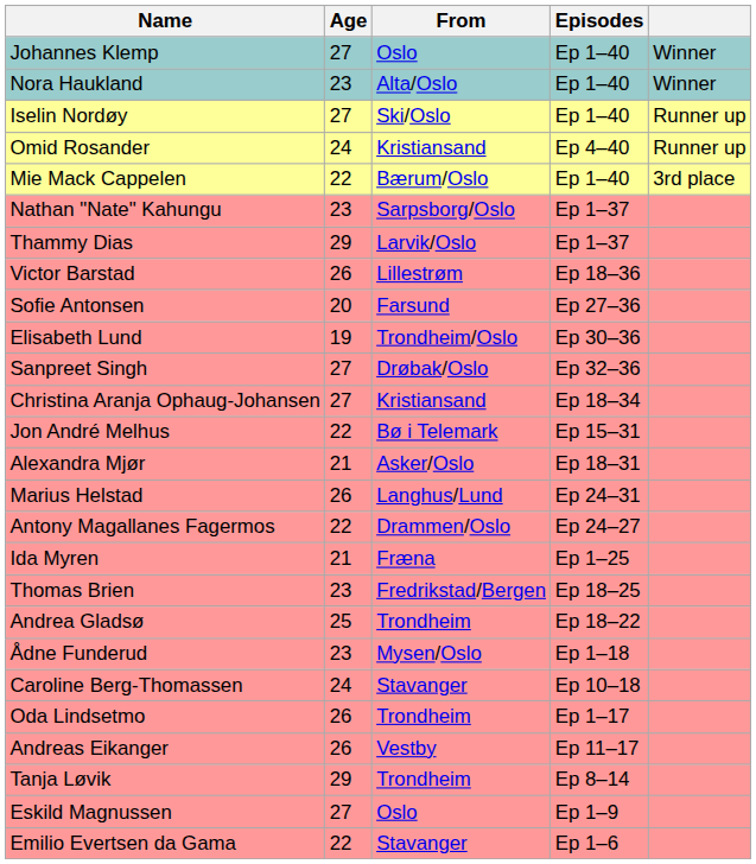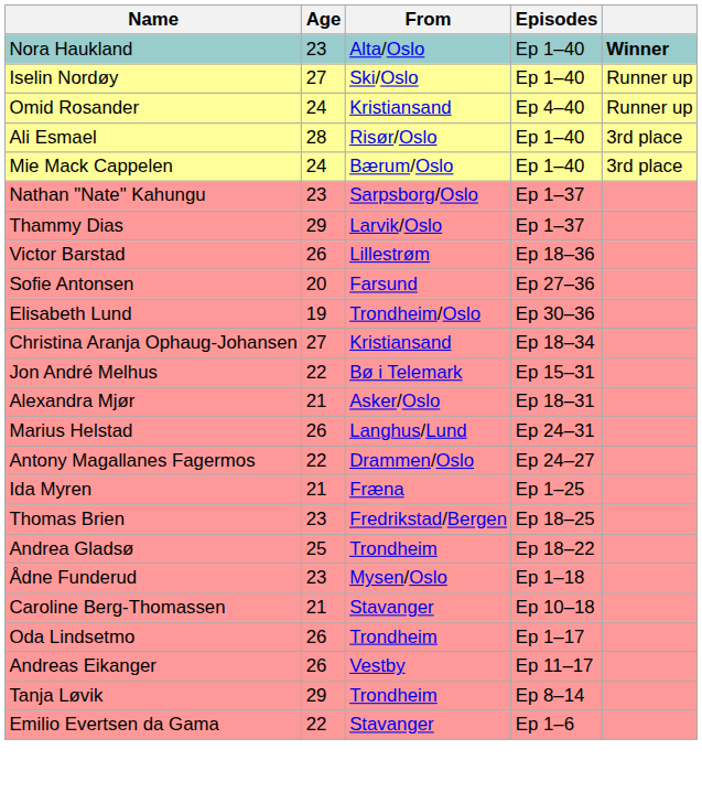- row: Johannes Klemp | 27 | Oslo | Ep 1–40 | Winner
Nora Haukland | column 5: normal -> bold
+ row: Ali Esmael | 28 | Risør/Oslo | Ep 1–40 | 3rd place
Mie Mack Cappelen | Age: 22 -> 24
- row: Sanpreet Singh | 27 | Drøbak/Oslo | Ep 32–36
Caroline Berg-Thomassen | Age: 24 -> 21
- row: Eskild Magnussen | 27 | Oslo | Ep 1–9
